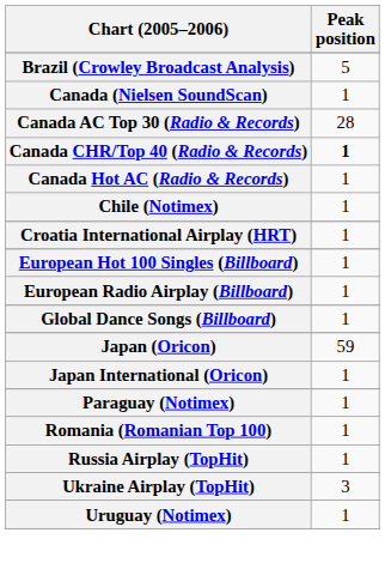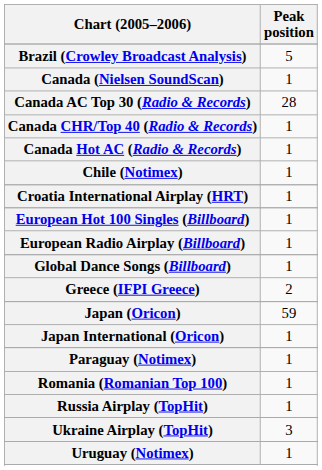Canada CHR/Top 40 (Radio & Records) | Peak position: bold -> normal
+ row: Greece (IFPI Greece) | 2
